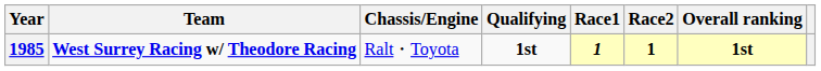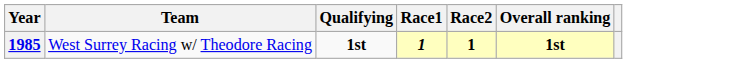- column: Chassis/Engine | Ralt・Toyota
1985 | Team: bold -> normal
